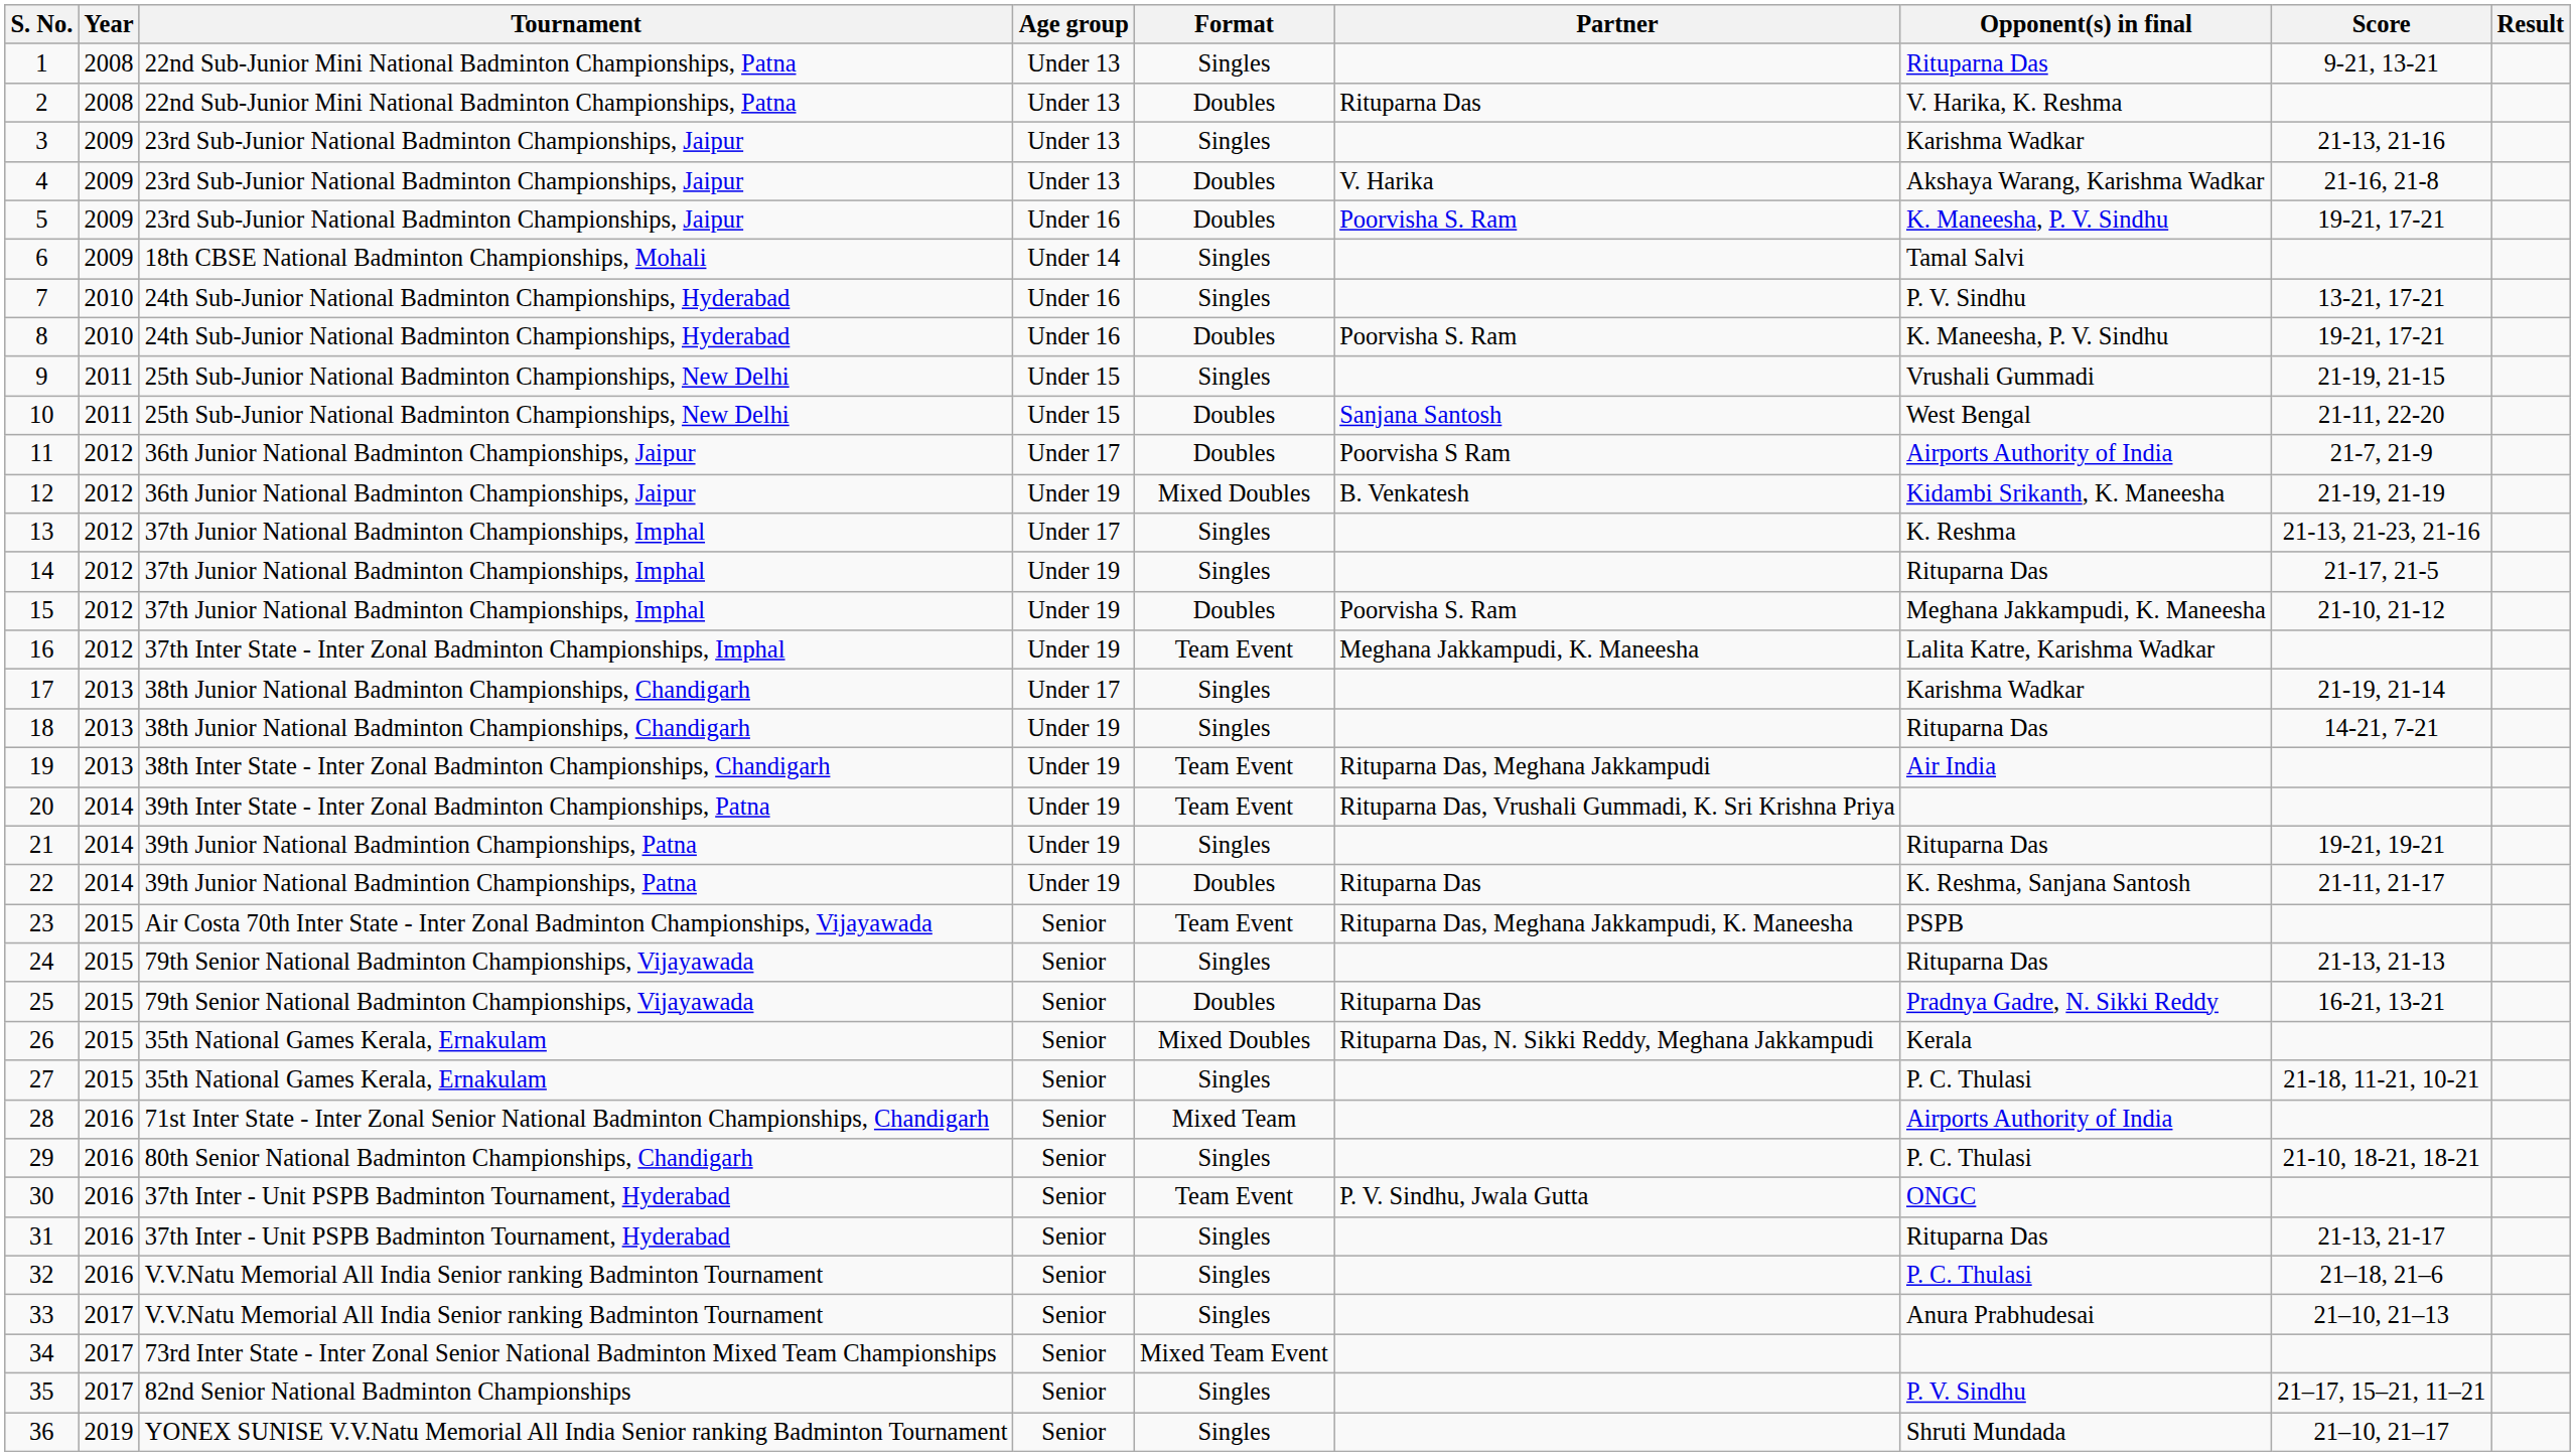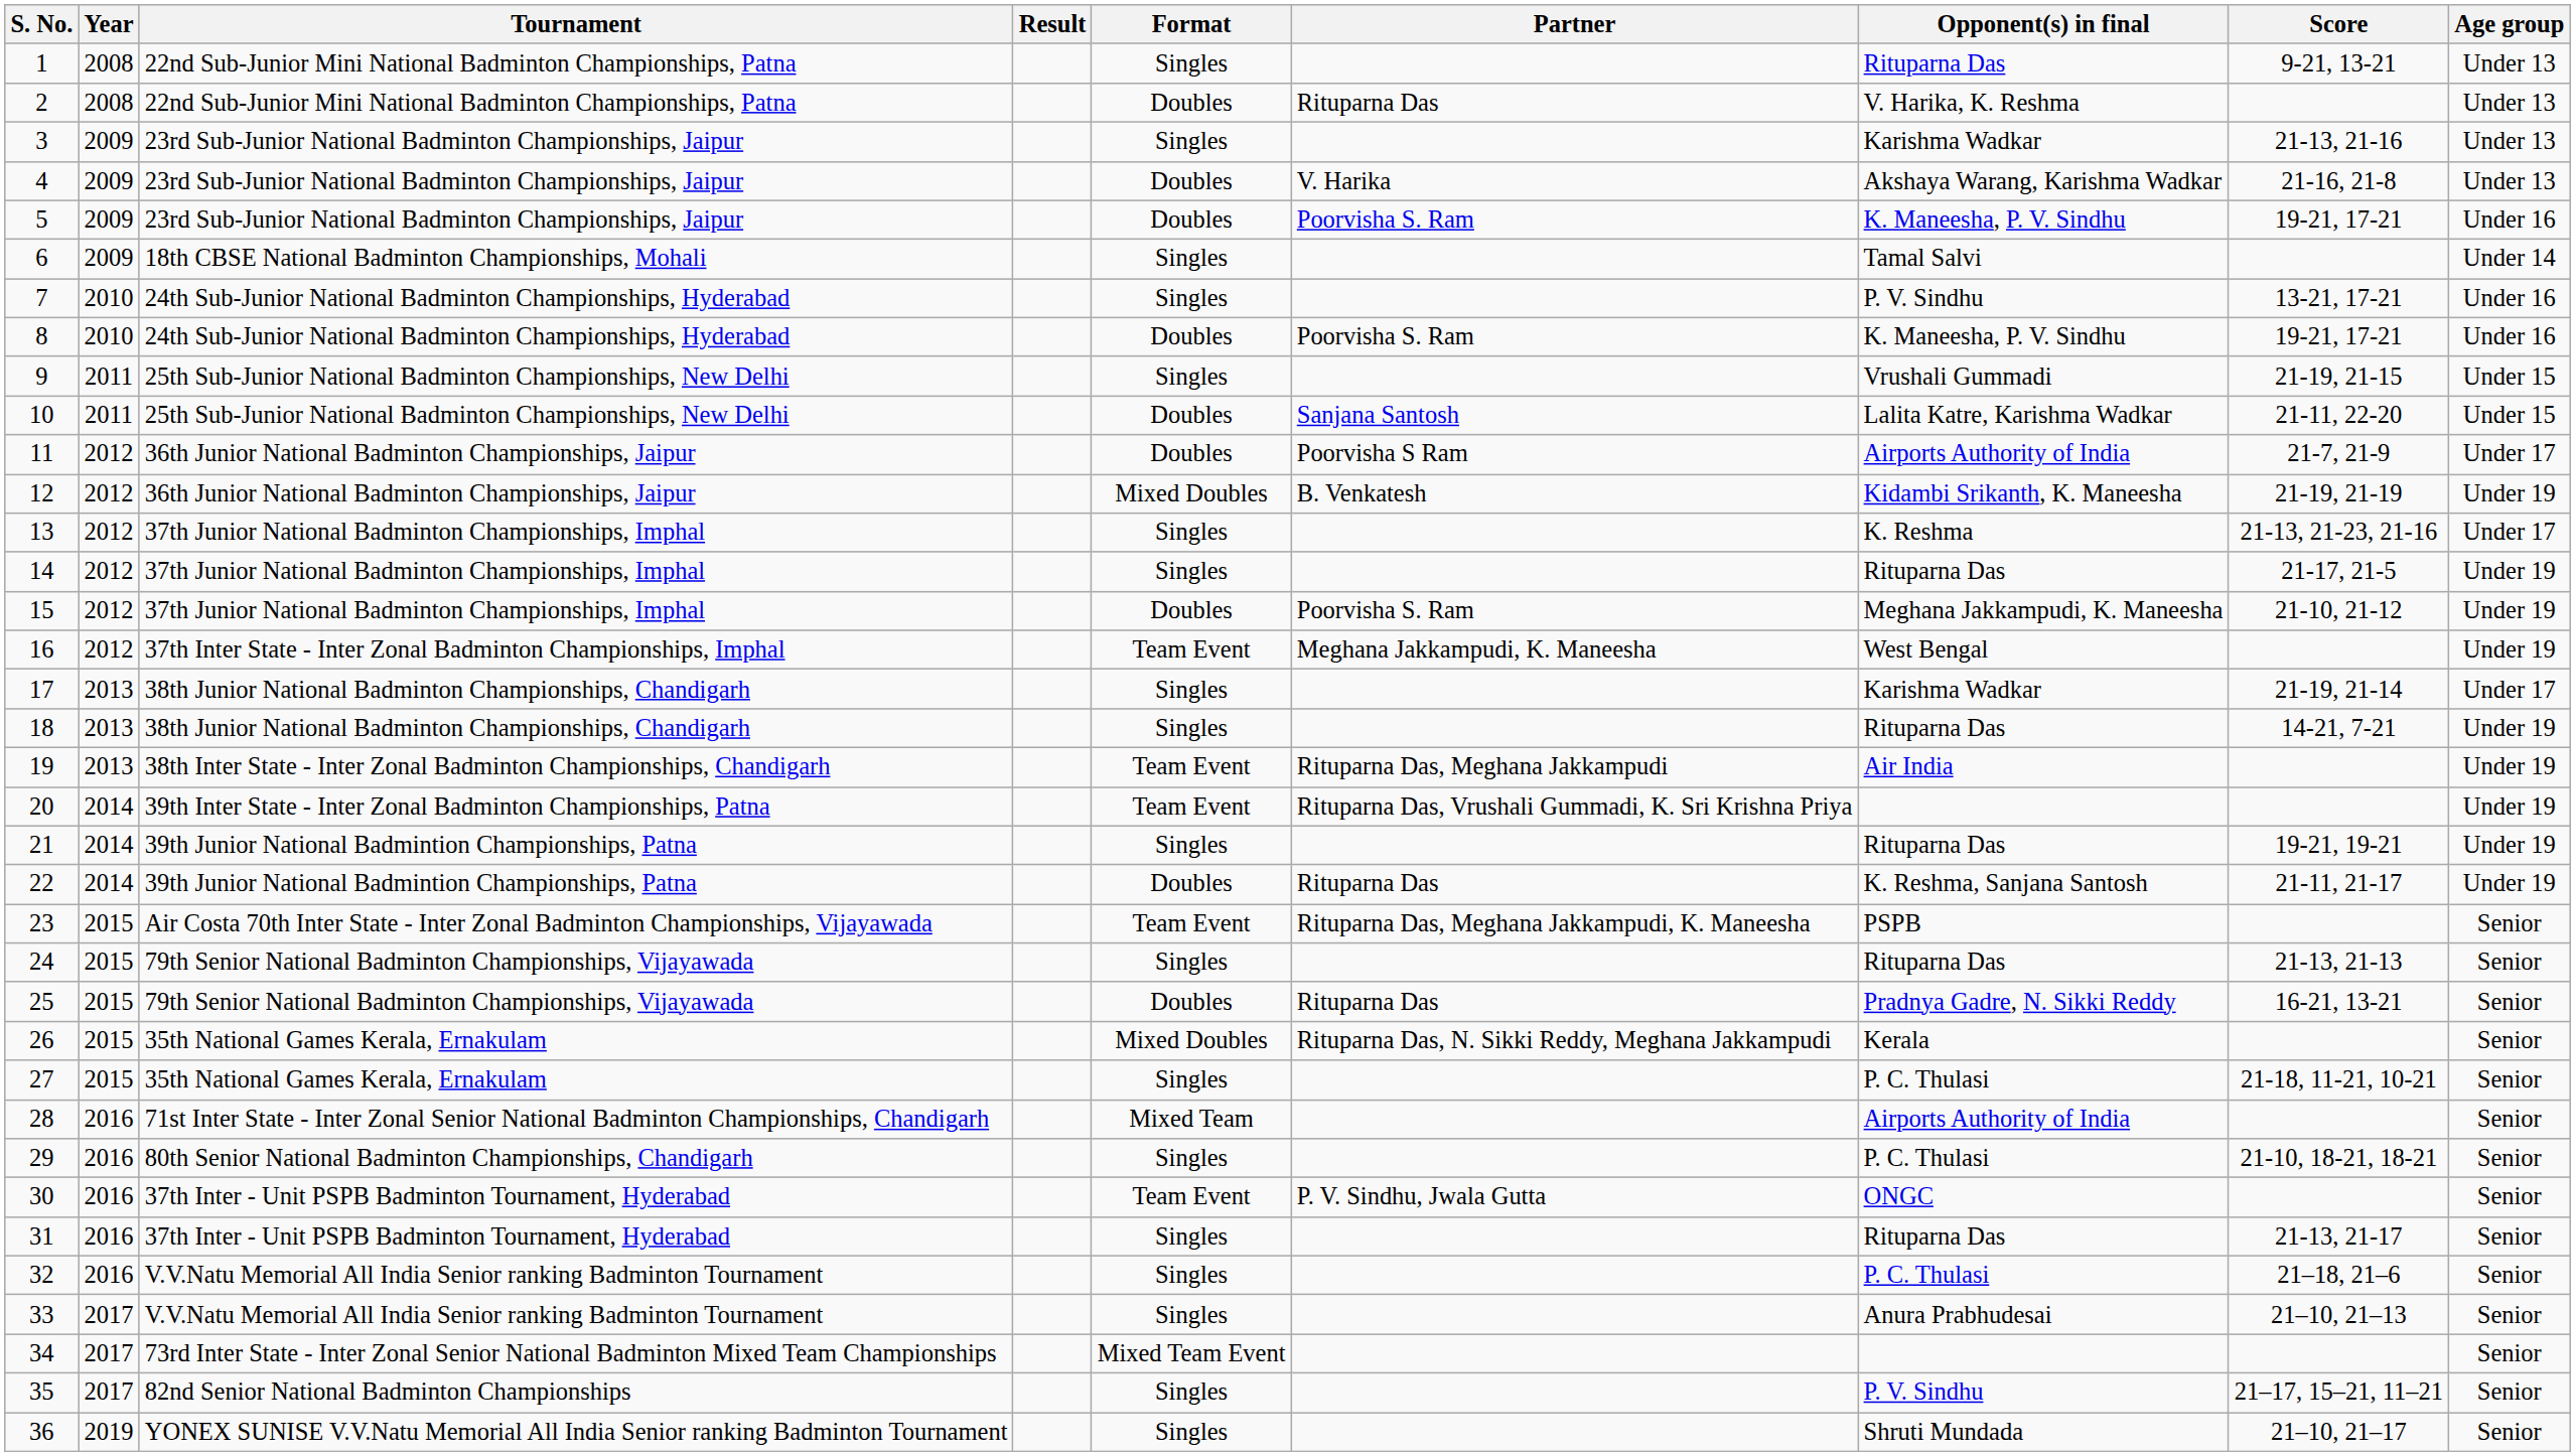columns swapped: Age group <-> Result
10 | Opponent(s) in final: West Bengal -> Lalita Katre, Karishma Wadkar
16 | Opponent(s) in final: Lalita Katre, Karishma Wadkar -> West Bengal
